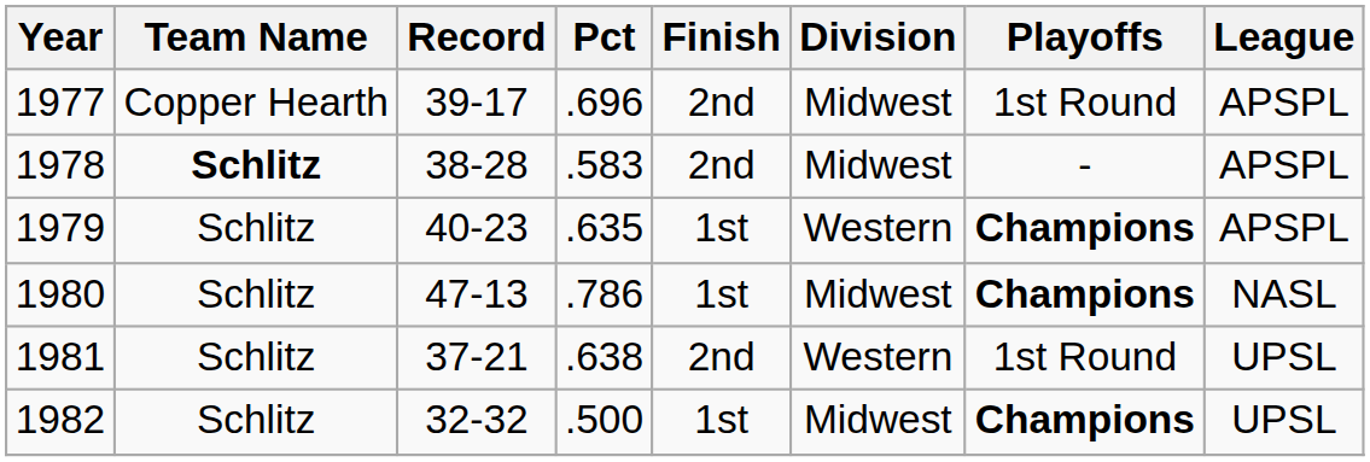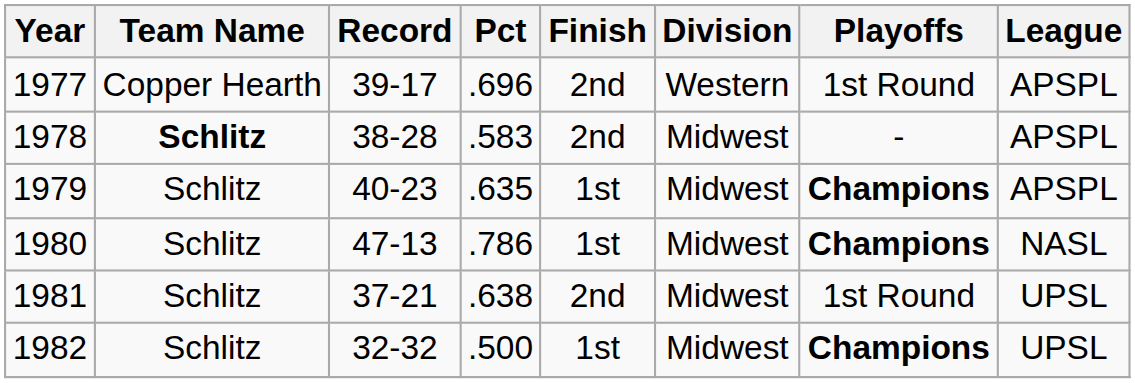1977 | Division: Midwest -> Western
1979 | Division: Western -> Midwest
1981 | Division: Western -> Midwest
